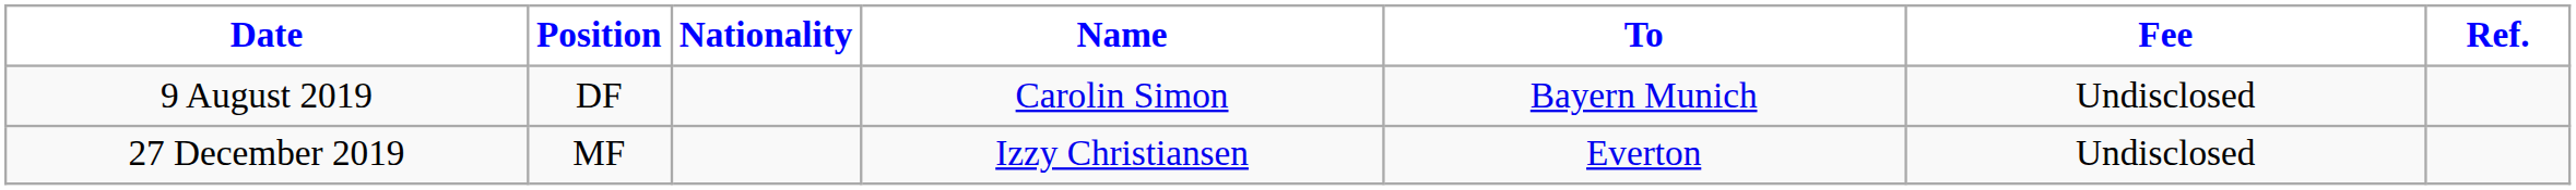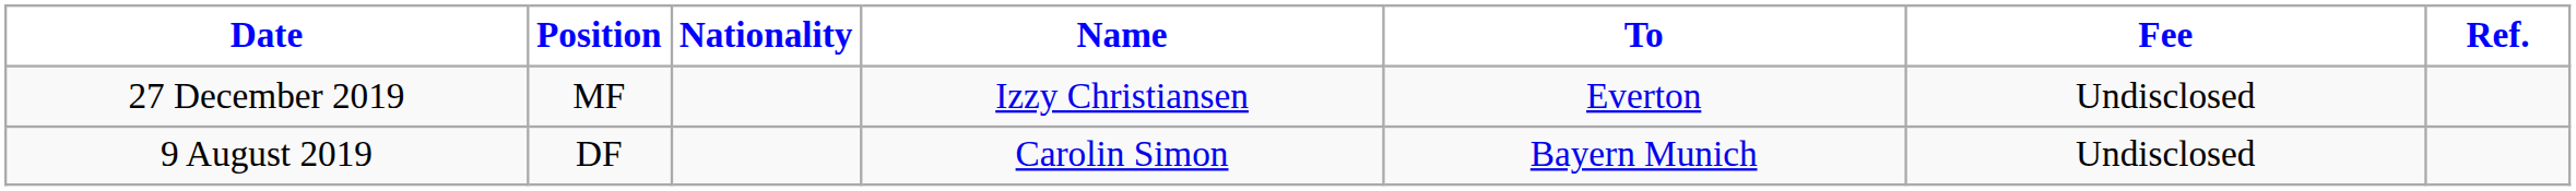rows swapped: 9 August 2019 <-> 27 December 2019
